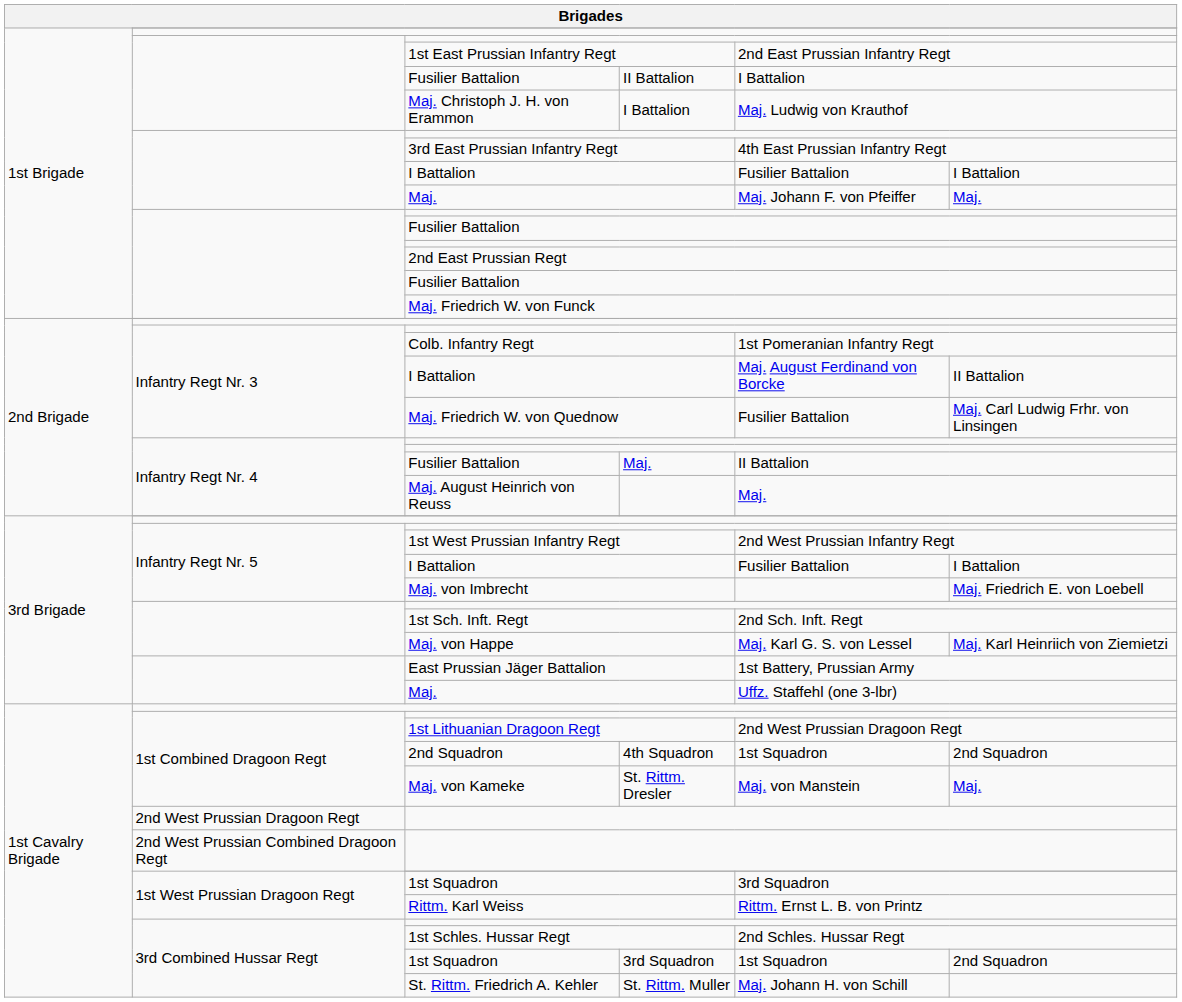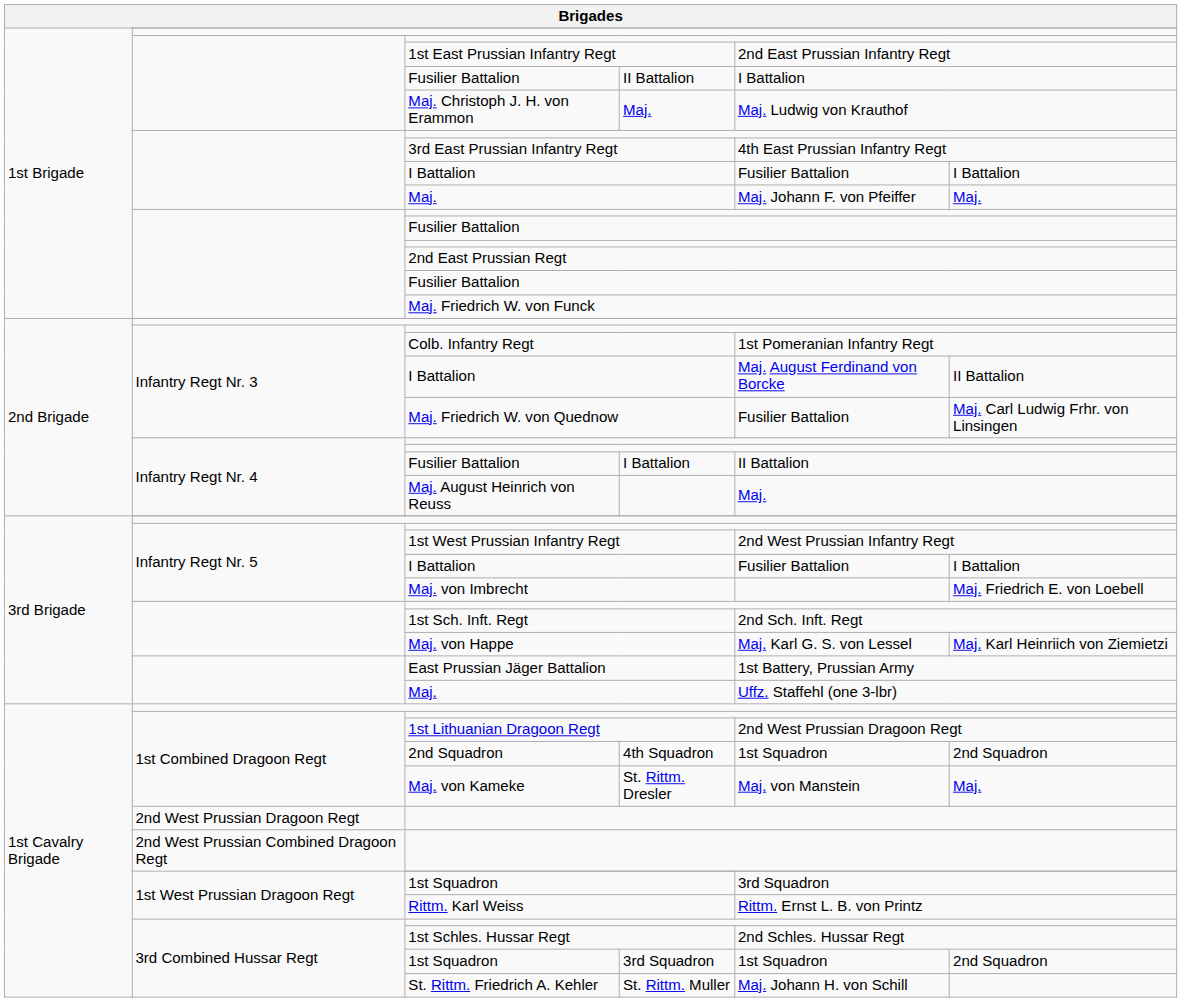Maj. Christoph J. H. von Erammon | column 4: I Battalion -> Maj.
Infantry Regt Nr. 4 / Fusilier Battalion | column 4: Maj. -> I Battalion
